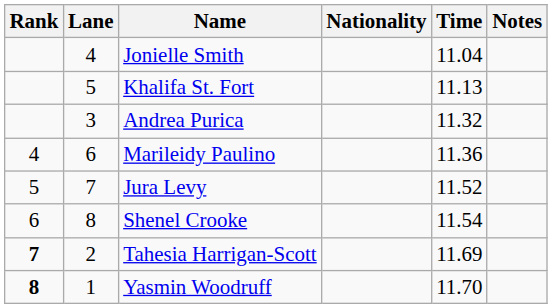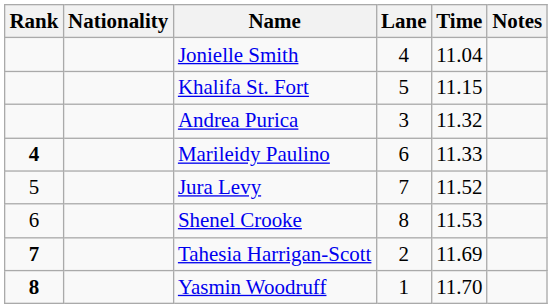columns swapped: Lane <-> Nationality
Khalifa St. Fort | Time: 11.13 -> 11.15
Marileidy Paulino | Rank: normal -> bold
Marileidy Paulino | Time: 11.36 -> 11.33
Shenel Crooke | Time: 11.54 -> 11.53
